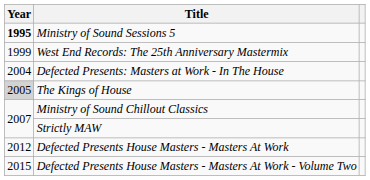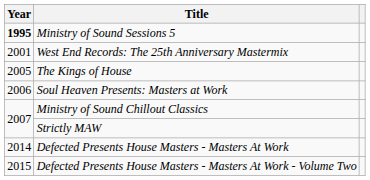West End Records: The 25th Anniversary Mastermix | Year: 1999 -> 2001
- row: 2004 | Defected Presents: Masters at Work - In The House
The Kings of House | Year: lightgrey background -> no background
+ row: 2006 | Soul Heaven Presents: Masters at Work
Defected Presents House Masters - Masters At Work | Year: 2012 -> 2014
